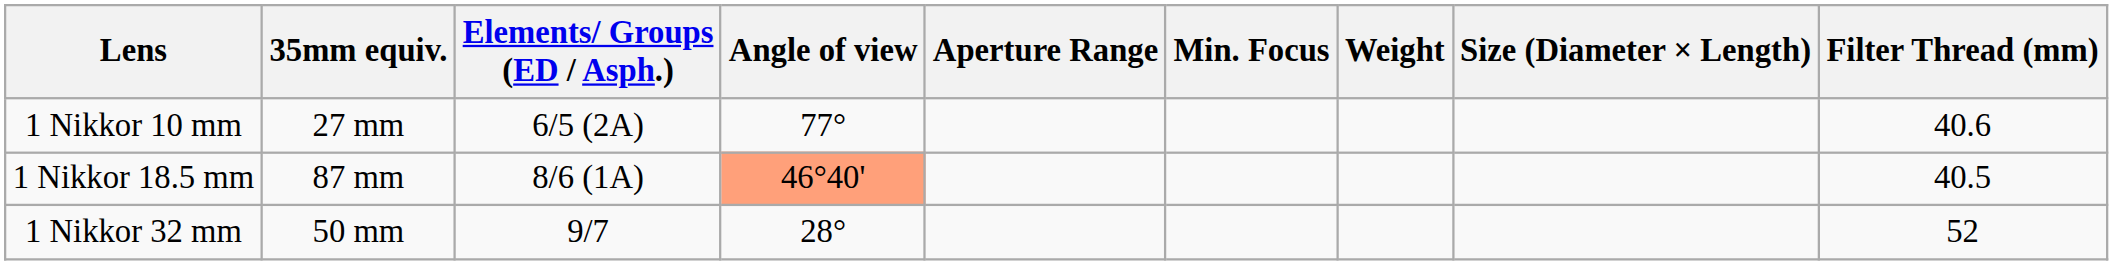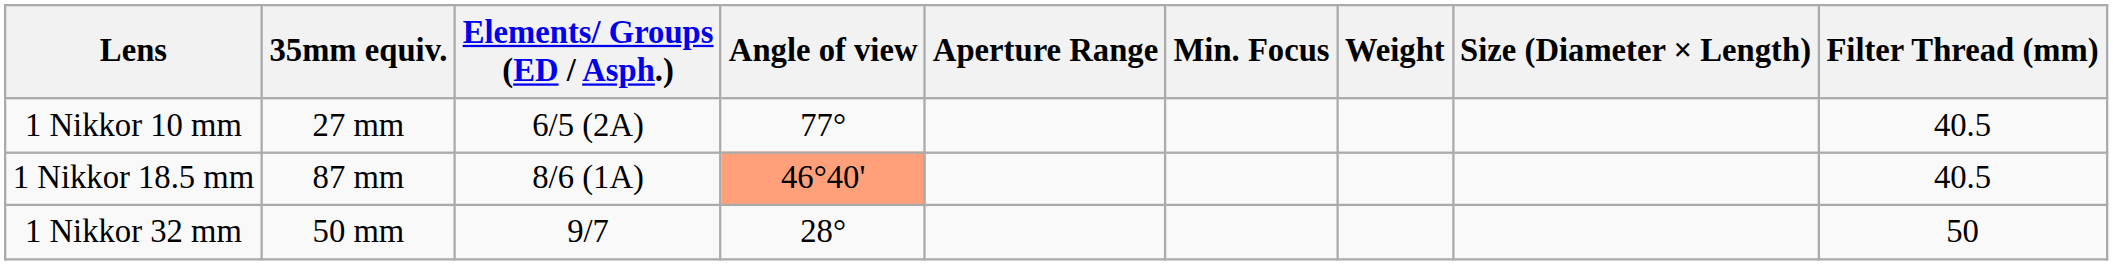1 Nikkor 10 mm | Filter Thread (mm): 40.6 -> 40.5
1 Nikkor 32 mm | Filter Thread (mm): 52 -> 50
